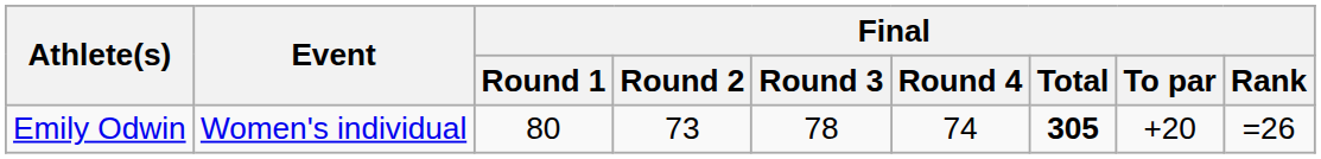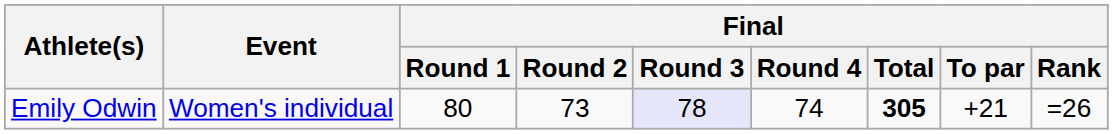Emily Odwin | Final / Round 3: no background -> lavender background
Emily Odwin | Final / To par: +20 -> +21
